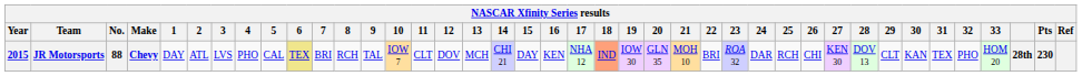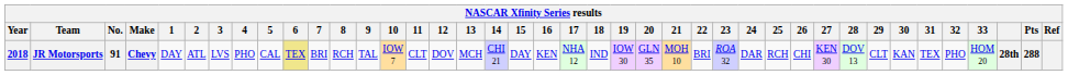JR Motorsports | Year: 2015 -> 2018
JR Motorsports | No.: 88 -> 91
JR Motorsports | 18: lightsalmon background -> no background
JR Motorsports | Pts: 230 -> 288
